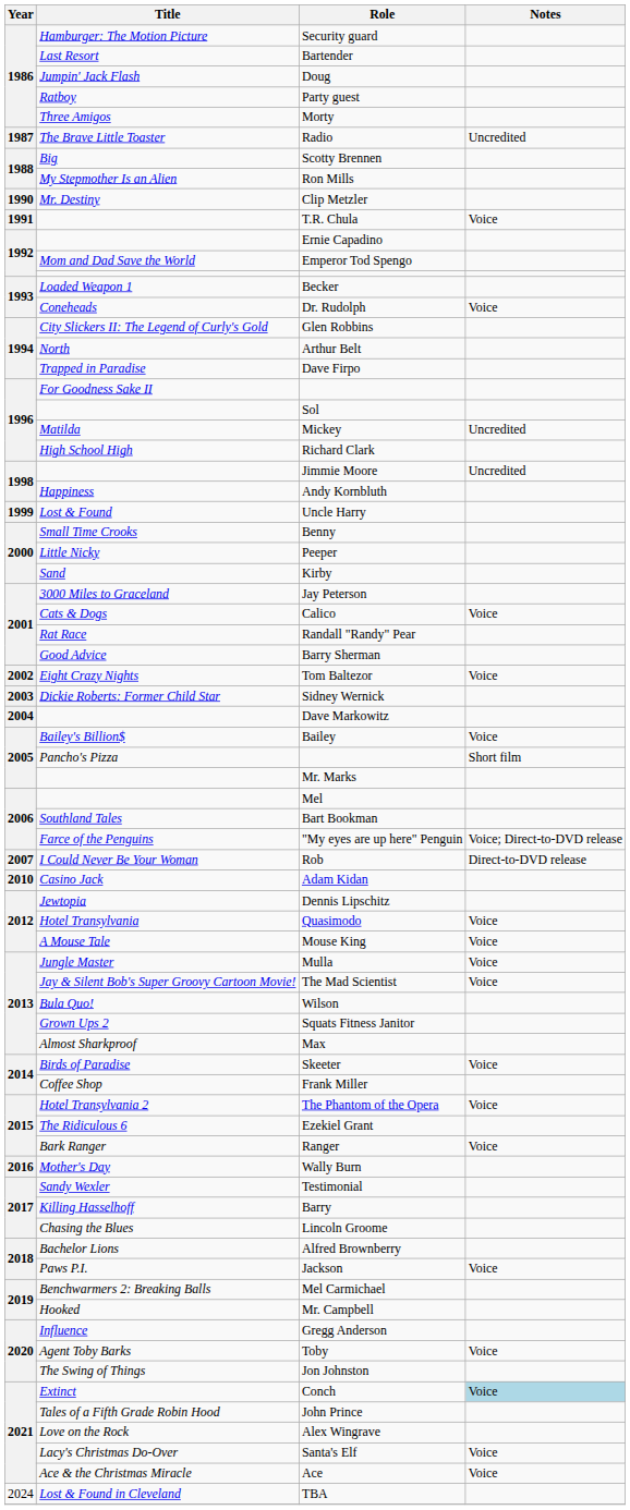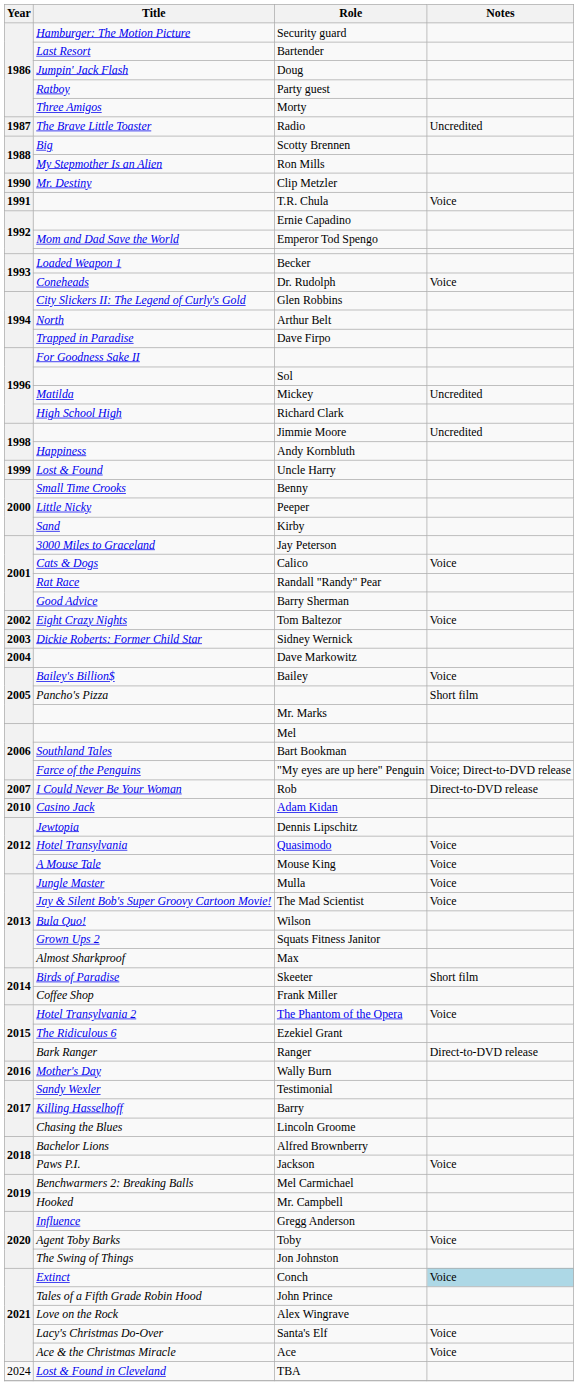Skeeter | Notes: Voice -> Short film
Ranger | Notes: Voice -> Direct-to-DVD release
